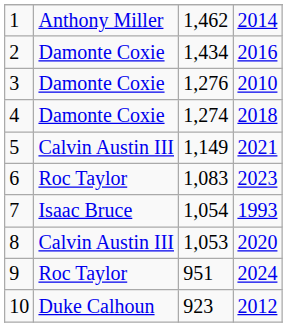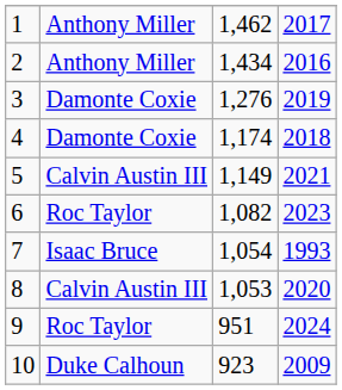1 | column 4: 2014 -> 2017
2 | column 2: Damonte Coxie -> Anthony Miller
3 | column 4: 2010 -> 2019
4 | column 3: 1,274 -> 1,174
6 | column 3: 1,083 -> 1,082
10 | column 4: 2012 -> 2009
